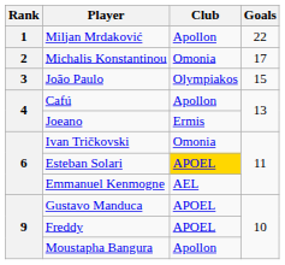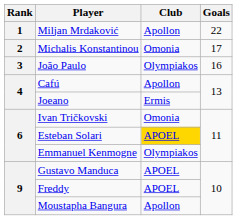João Paulo | Goals: 15 -> 16
Emmanuel Kenmogne | Club: AEL -> Olympiakos
